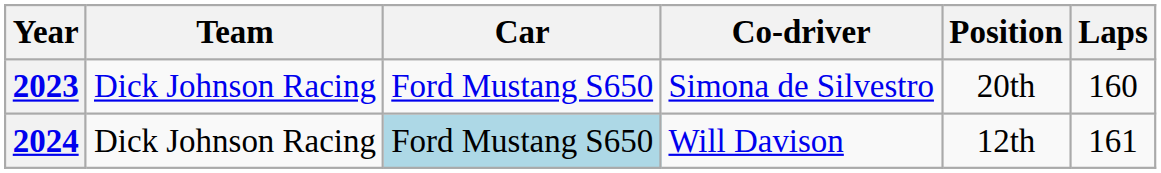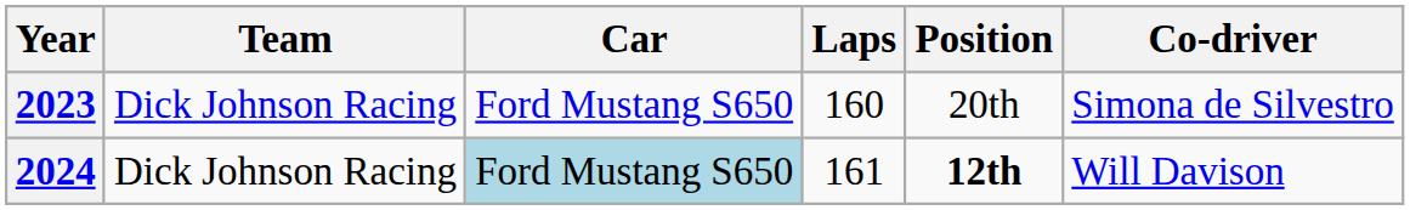columns swapped: Co-driver <-> Laps
2024 | Position: normal -> bold
